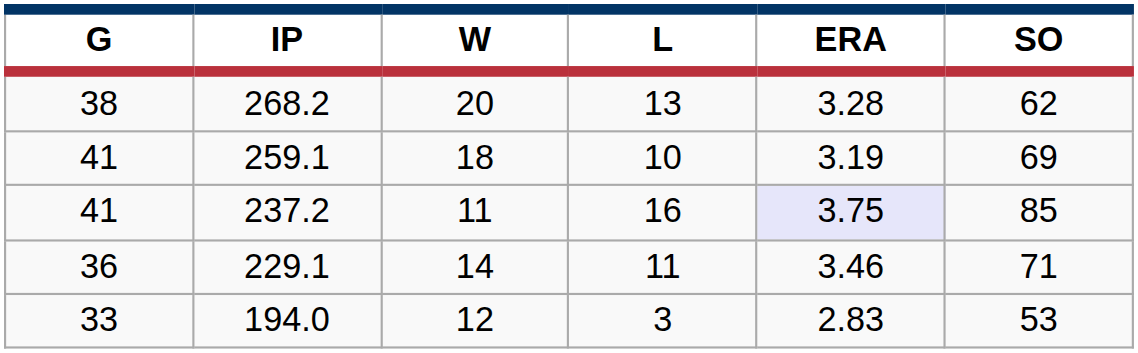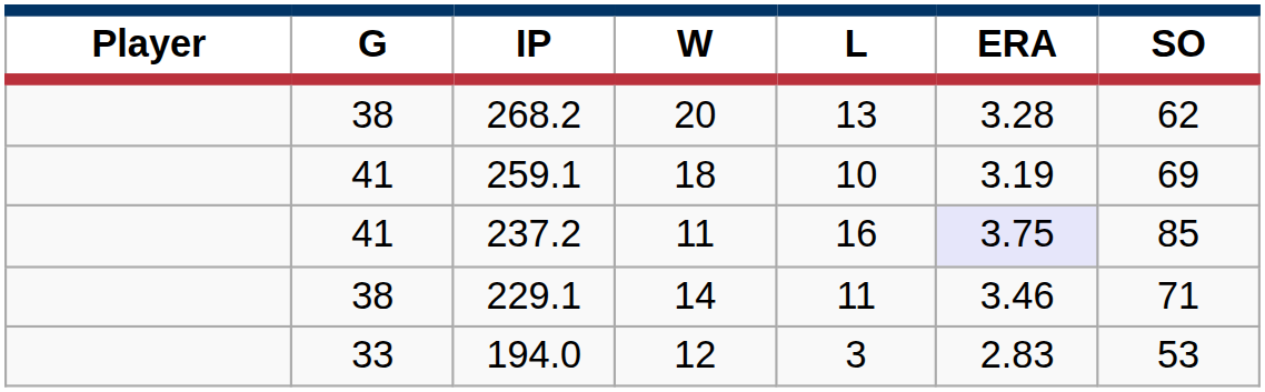+ column: Player
229.1 | G: 36 -> 38
